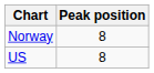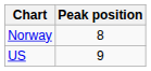US | Peak position: 8 -> 9
